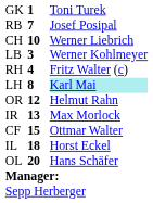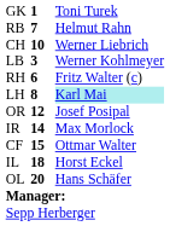RB | column 3: Josef Posipal -> Helmut Rahn
RH | column 2: 4 -> 6
OR | column 3: Helmut Rahn -> Josef Posipal
IR | column 2: 13 -> 14
